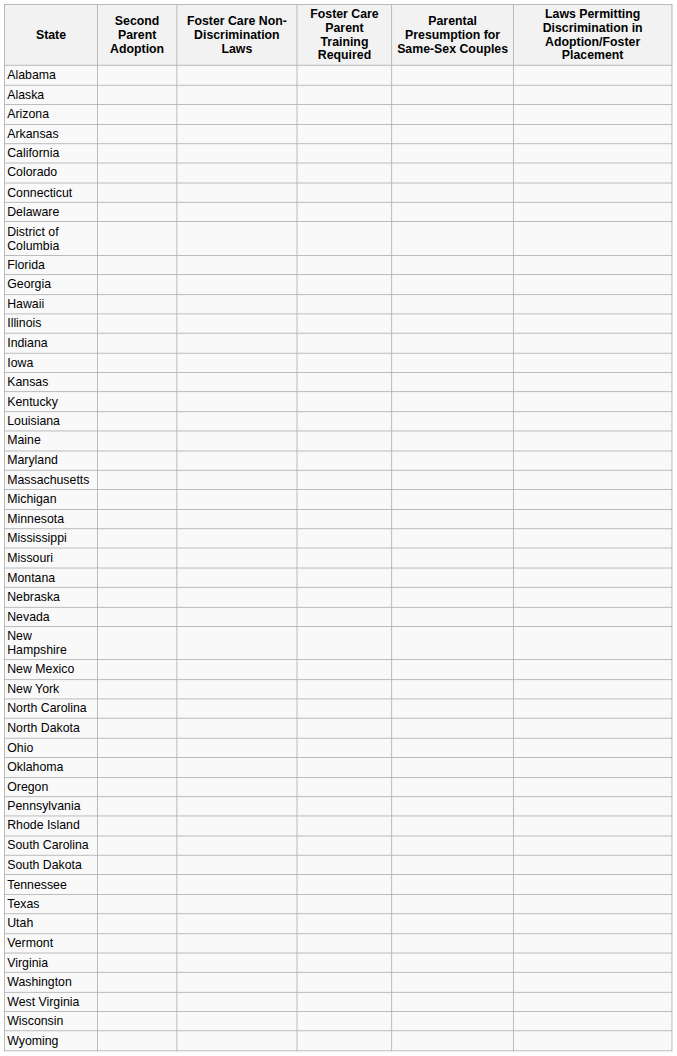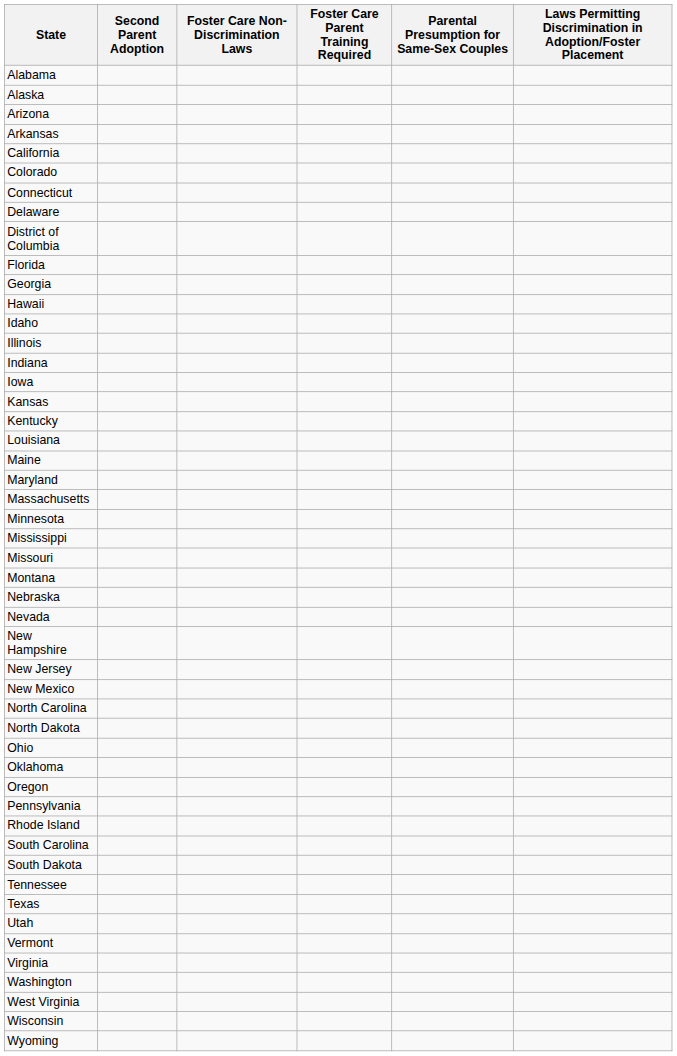+ row: Idaho
- row: Michigan
+ row: New Jersey
- row: New York
